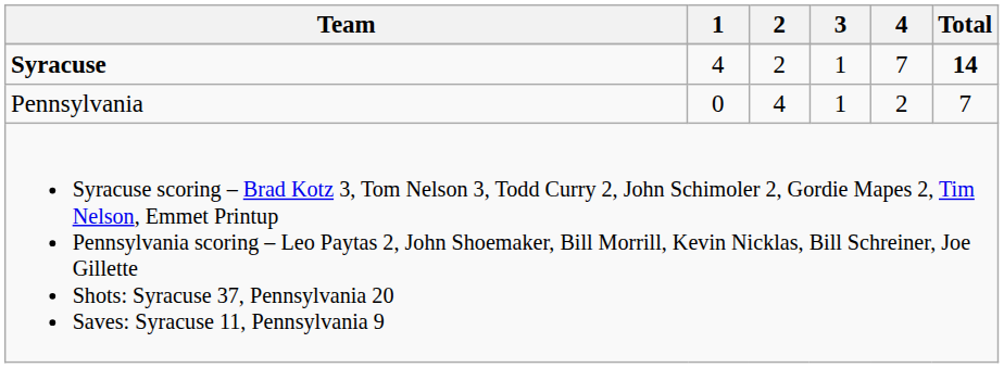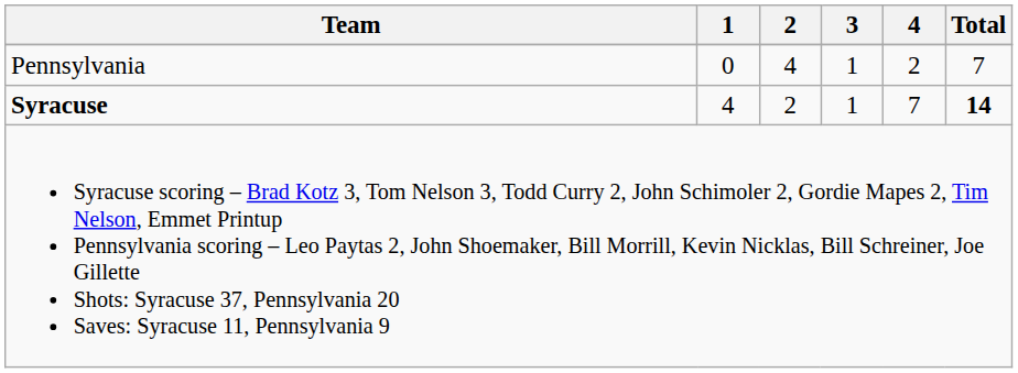rows swapped: Syracuse <-> Pennsylvania
